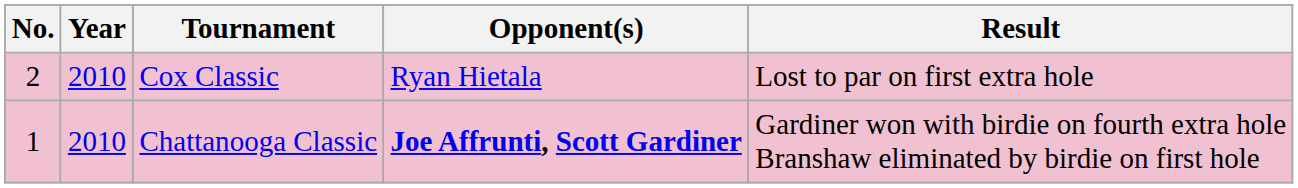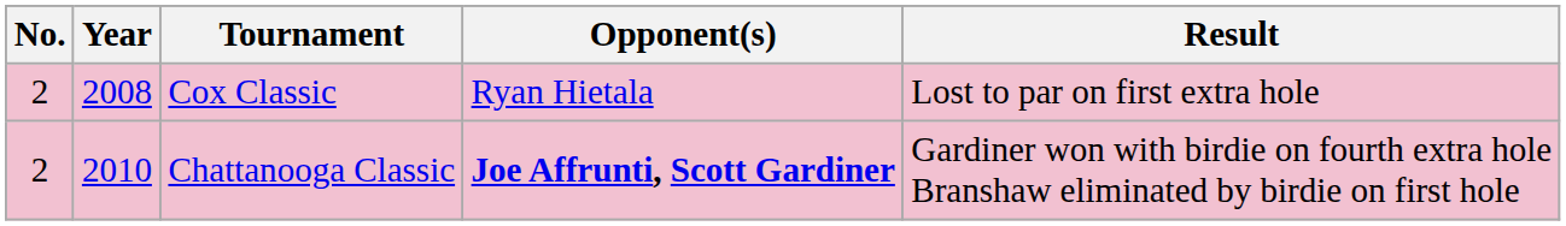Cox Classic | Year: 2010 -> 2008
Chattanooga Classic | No.: 1 -> 2
